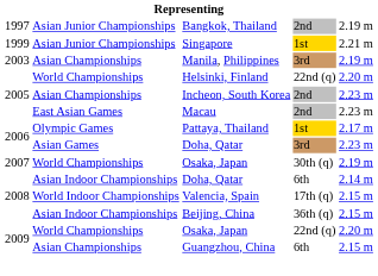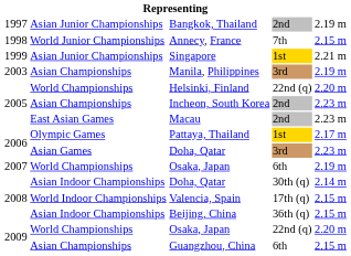+ row: 1998 | World Junior Championships | Annecy, France | 7th | 2.15 m
2007 / Osaka, Japan | column 4: 30th (q) -> 6th
2008 / Doha, Qatar | column 4: 6th -> 30th (q)
